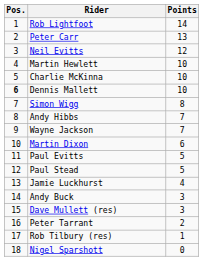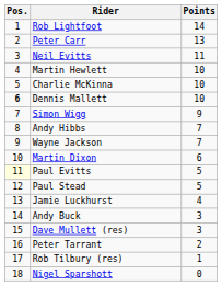Neil Evitts | Points: 12 -> 11
Simon Wigg | Points: 8 -> 9
Paul Evitts | Pos.: no background -> lightyellow background
